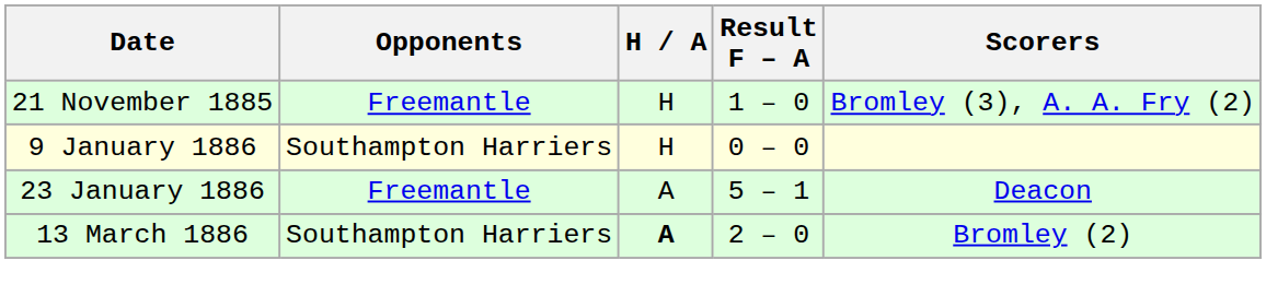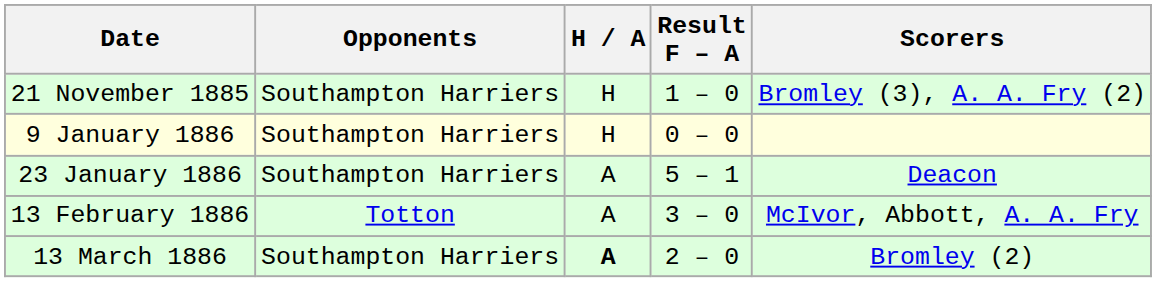21 November 1885 | Opponents: Freemantle -> Southampton Harriers
23 January 1886 | Opponents: Freemantle -> Southampton Harriers
+ row: 13 February 1886 | Totton | A | 3 – 0 | McIvor, Abbott, A. A. Fry
